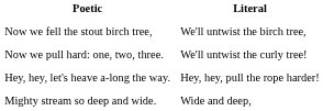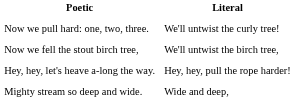rows swapped: Now we fell the stout birch tree, <-> Now we pull hard: one, two, three.
